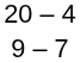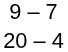rows swapped: 20 – 4 <-> 9 – 7
